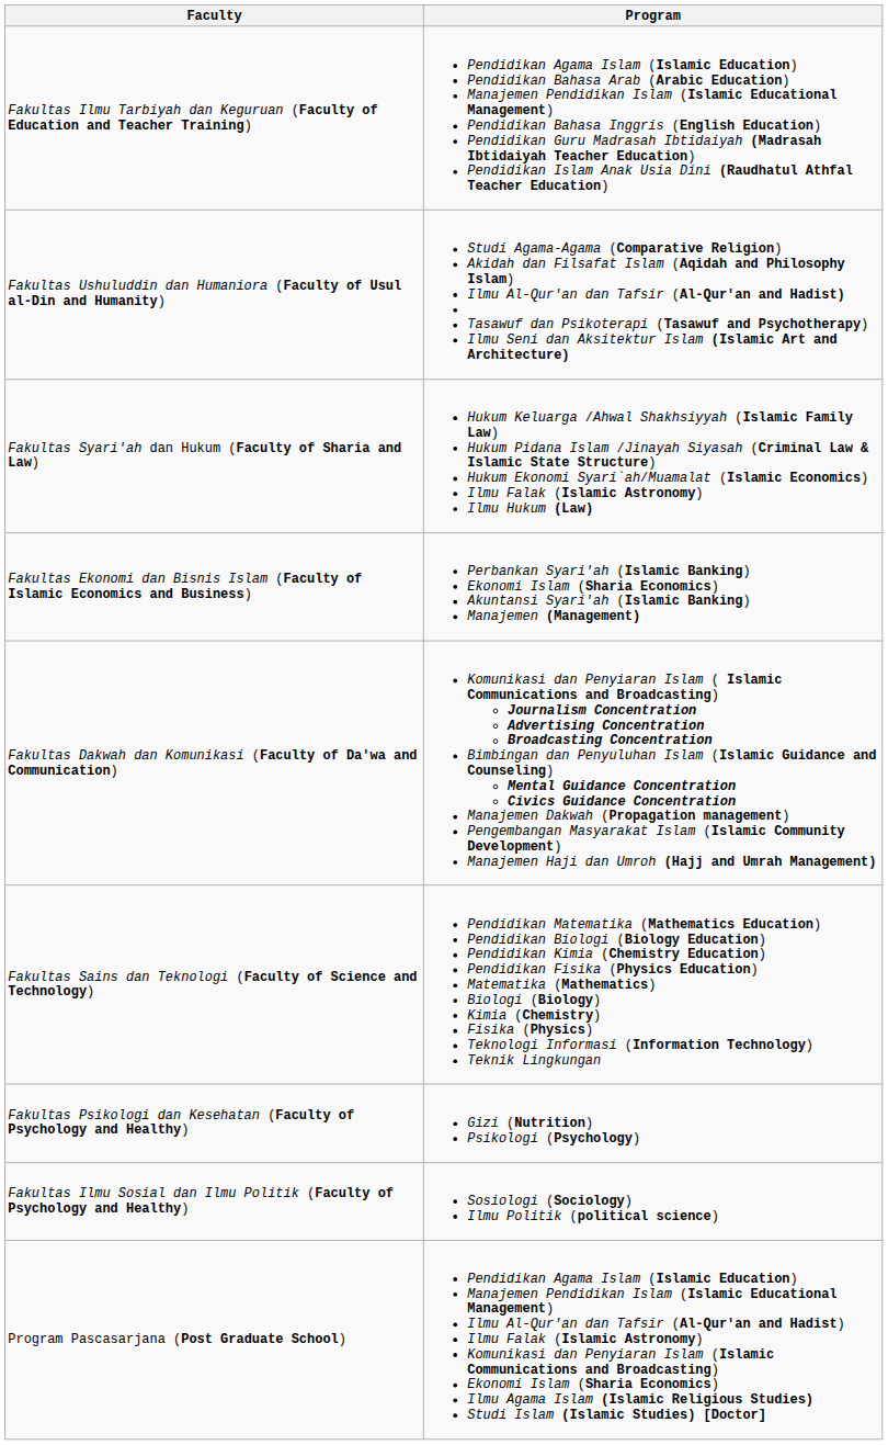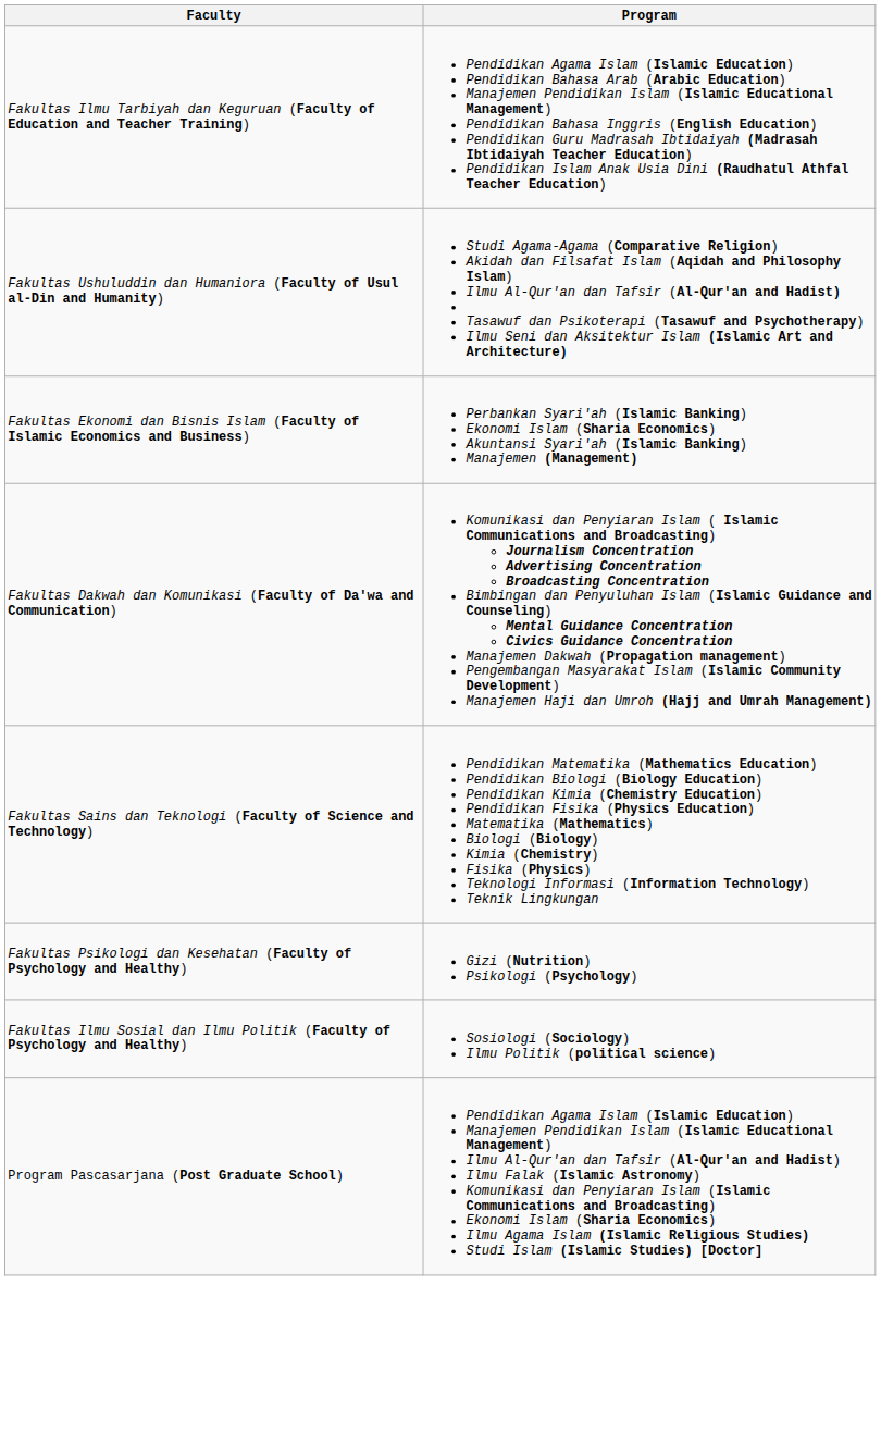- row: Fakultas Syari'ah dan Hukum (Faculty of Sharia and Law) | Hukum Keluarga /Ahwal Shakhsiyyah (Islamic Family Law) Hukum Pidana Islam /Jinayah Siyasah (Criminal Law & Islamic State Structure) Hukum Ekonomi Syari`ah/Muamalat (Islamic Economics) Ilmu Falak (Islamic Astronomy) Ilmu Hukum (Law)
